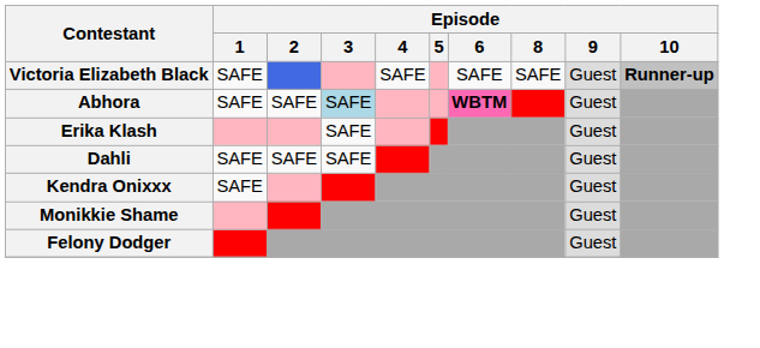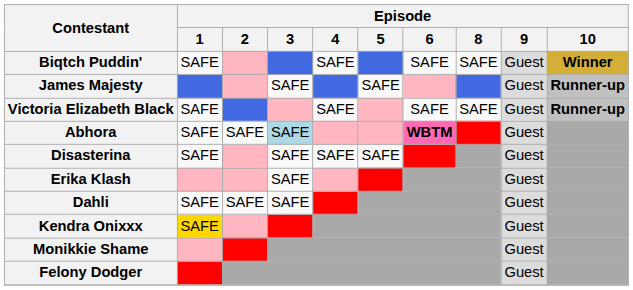+ row: Biqtch Puddin' | SAFE | SAFE | SAFE | SAFE | Guest | Winner
+ row: James Majesty | SAFE | SAFE | Guest | Runner-up
+ row: Disasterina | SAFE | SAFE | SAFE | SAFE | Guest
Kendra Onixxx | Episode / 1: no background -> gold background
